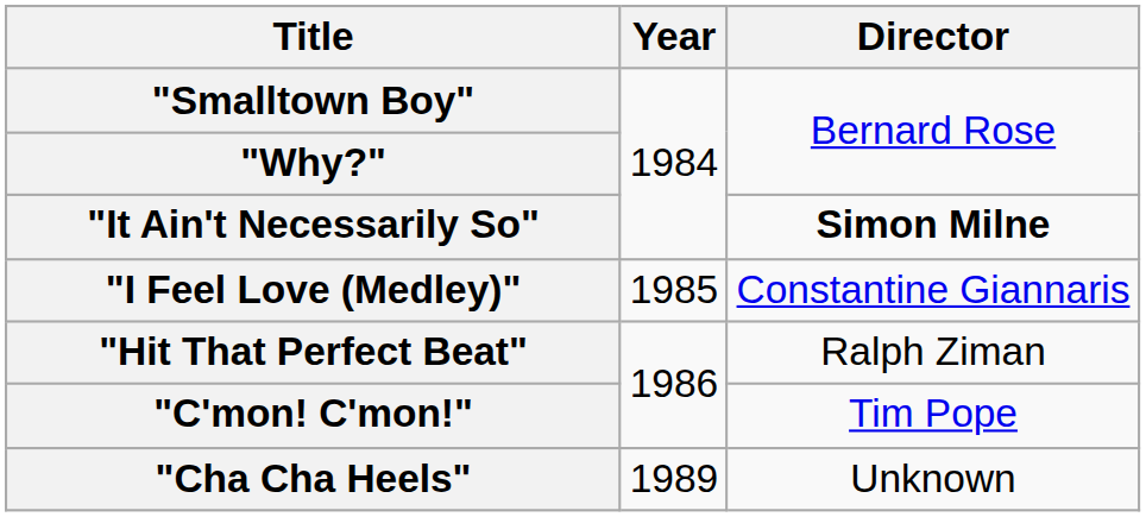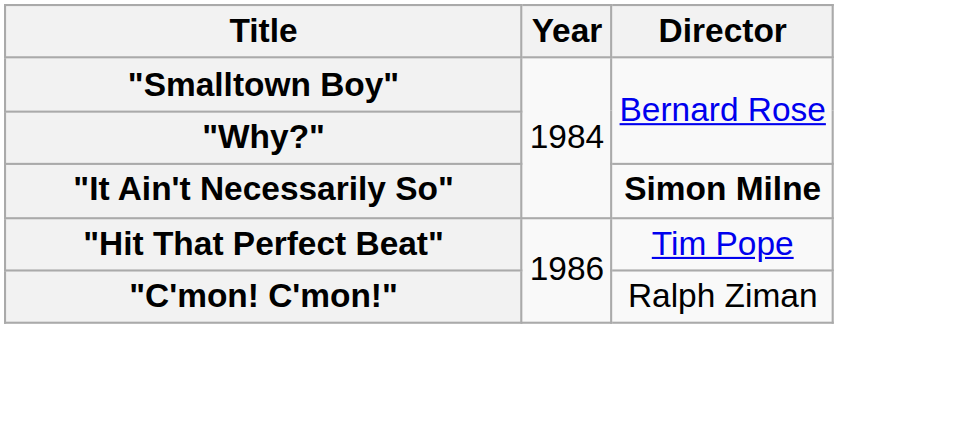- row: "I Feel Love (Medley)" | 1985 | Constantine Giannaris
"Hit That Perfect Beat" | Director: Ralph Ziman -> Tim Pope
"C'mon! C'mon!" | Director: Tim Pope -> Ralph Ziman
- row: "Cha Cha Heels" | 1989 | Unknown
